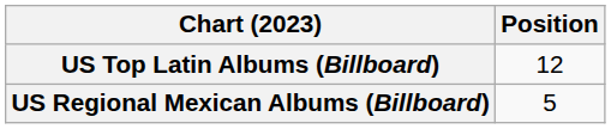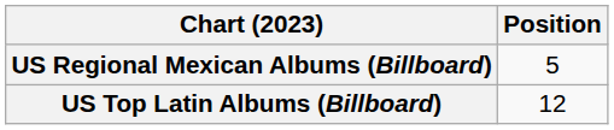rows swapped: US Regional Mexican Albums (Billboard) <-> US Top Latin Albums (Billboard)
